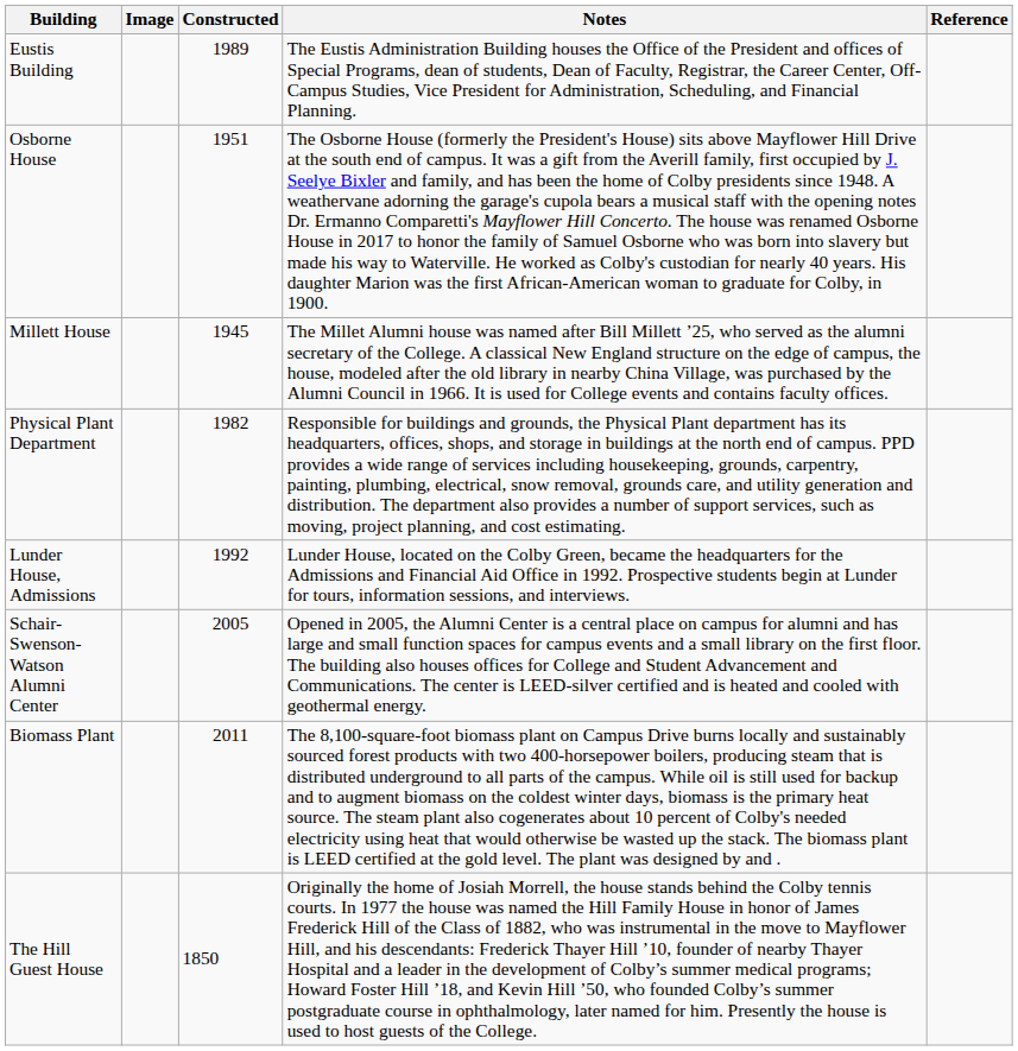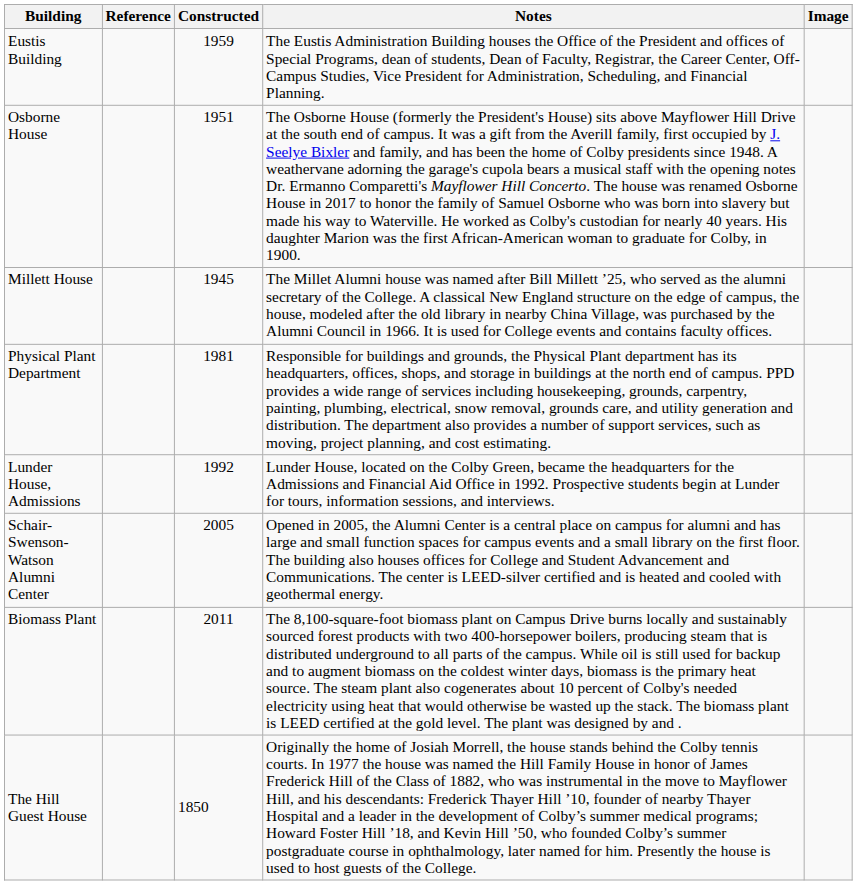columns swapped: Image <-> Reference
Eustis Building | Constructed: 1989 -> 1959
Physical Plant Department | Constructed: 1982 -> 1981
